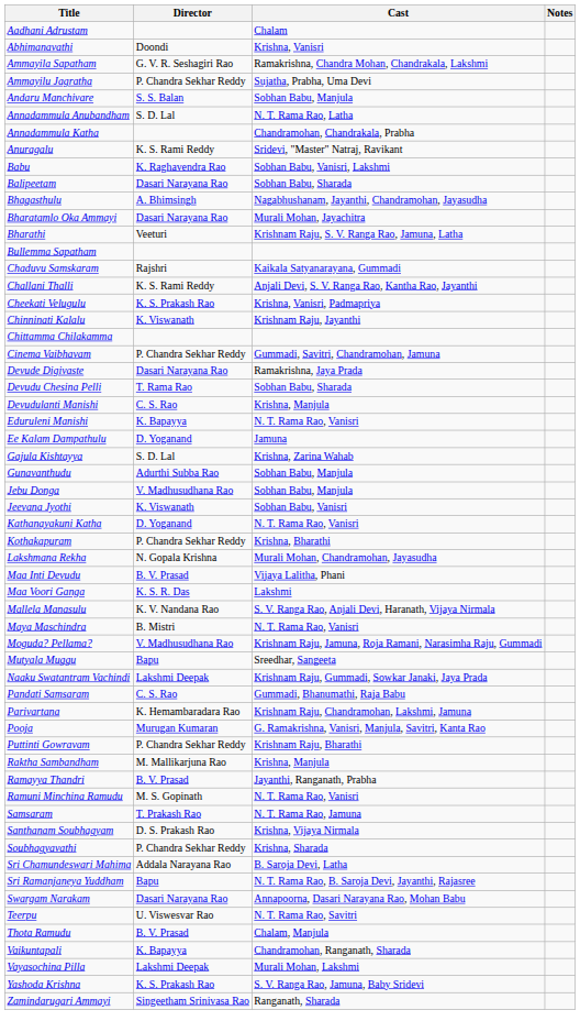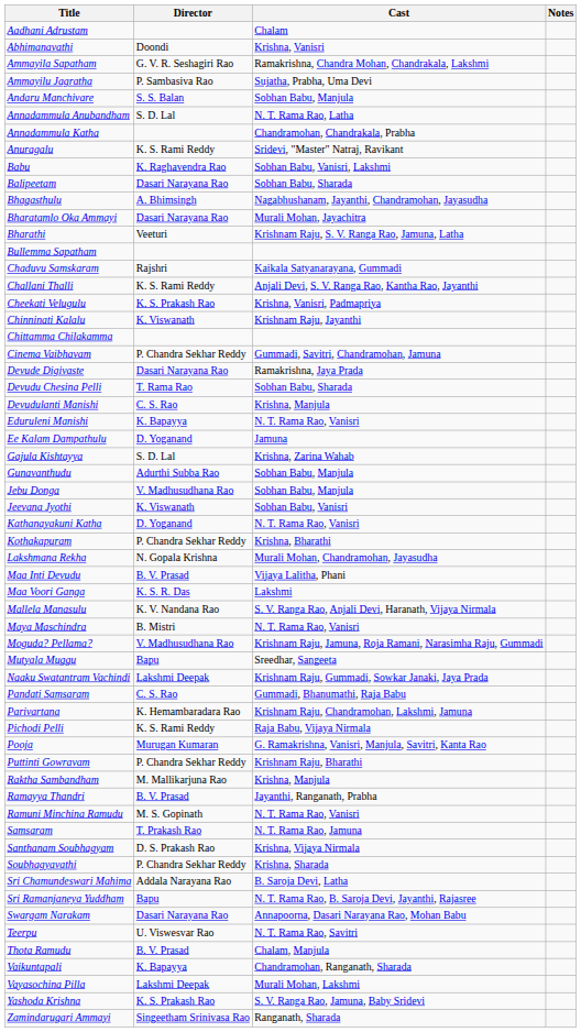Ammayilu Jagratha | Director: P. Chandra Sekhar Reddy -> P. Sambasiva Rao
+ row: Pichodi Pelli | K. S. Rami Reddy | Raja Babu, Vijaya Nirmala
